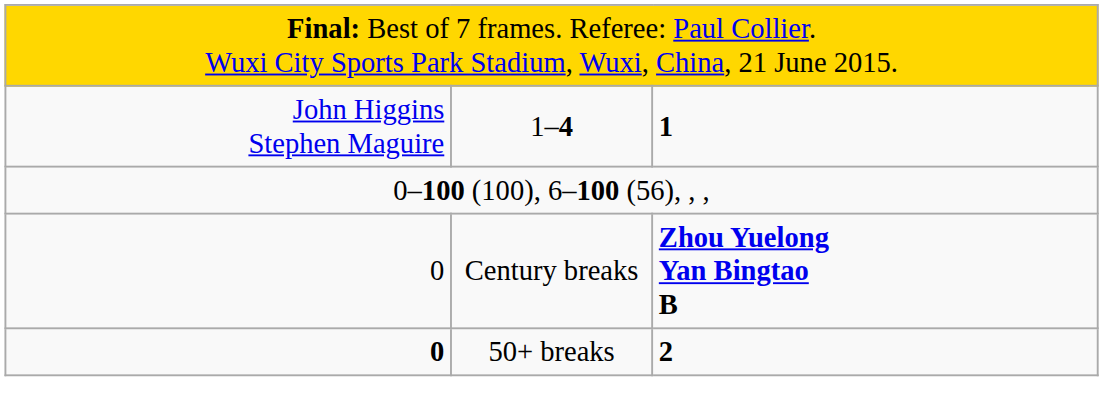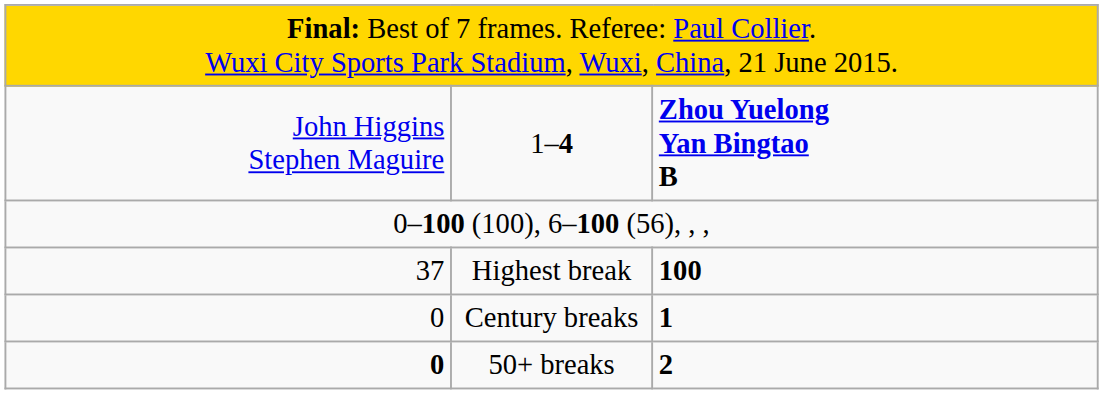1–4 | column 3: 1 -> Zhou Yuelong Yan Bingtao B
+ row: 37 | Highest break | 100
Century breaks | column 3: Zhou Yuelong Yan Bingtao B -> 1
